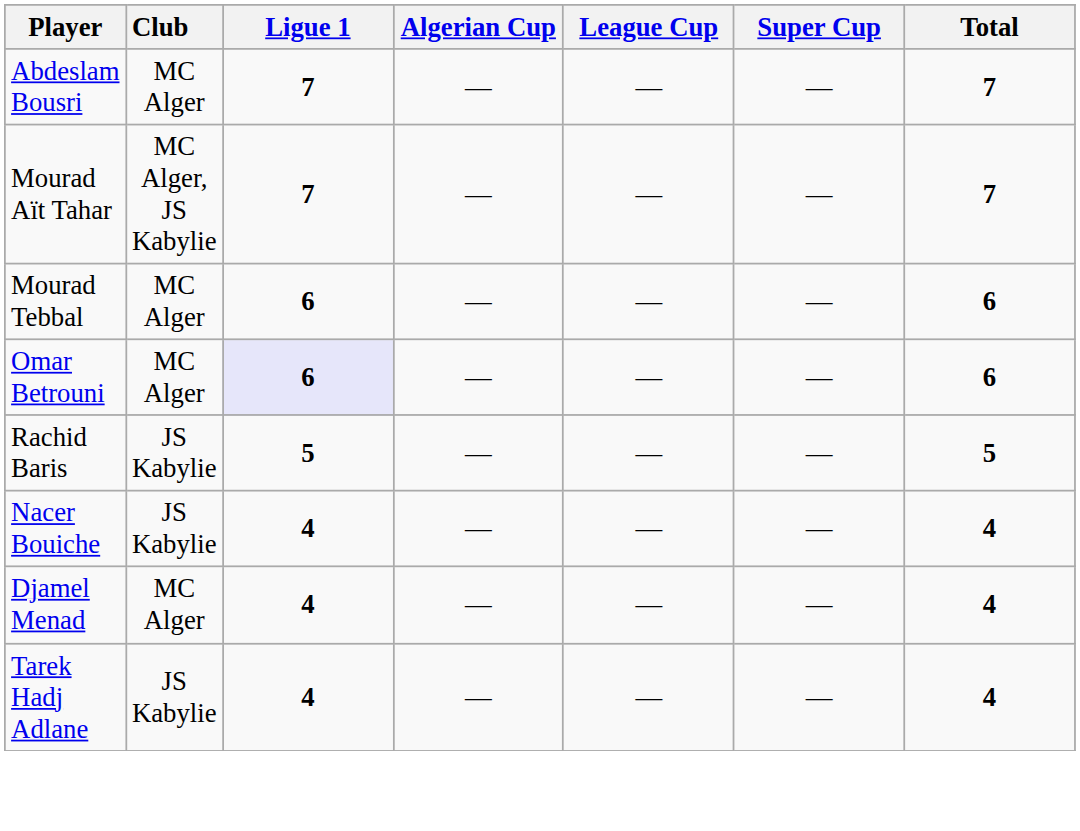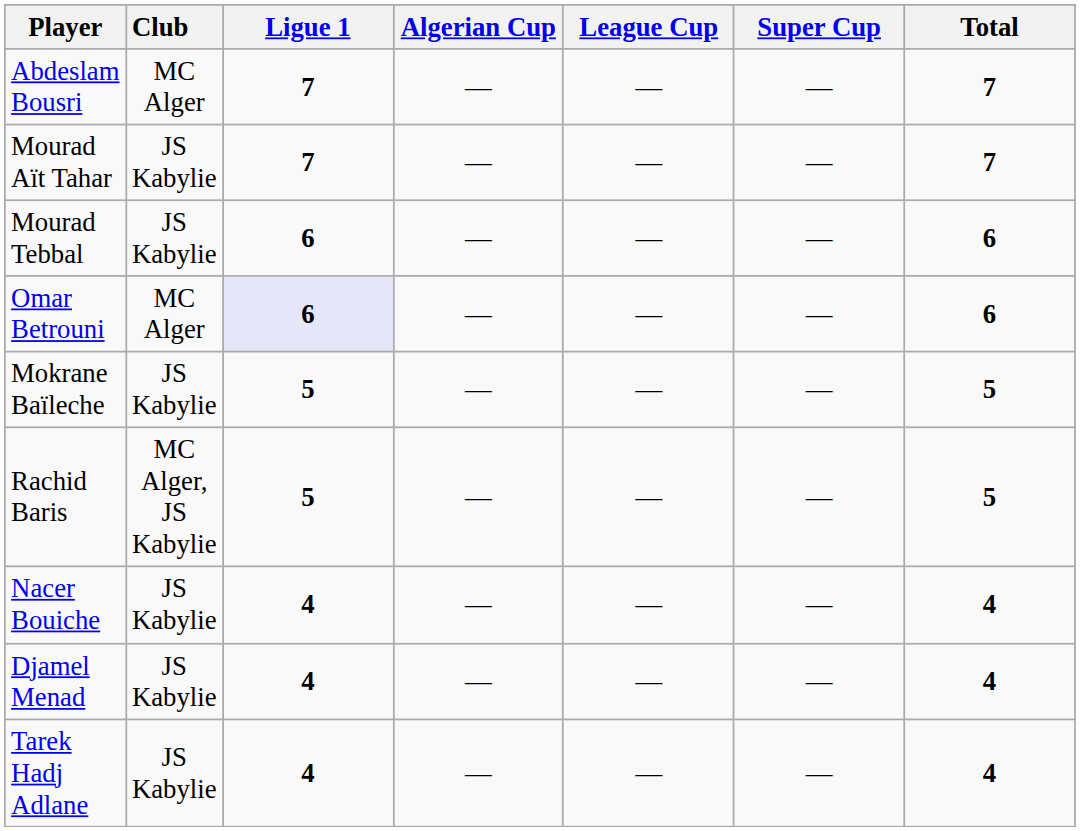Mourad Aït Tahar | Club: MC Alger, JS Kabylie -> JS Kabylie
Mourad Tebbal | Club: MC Alger -> JS Kabylie
+ row: Mokrane Baïleche | JS Kabylie | 5 | — | — | — | 5
Rachid Baris | Club: JS Kabylie -> MC Alger, JS Kabylie
Djamel Menad | Club: MC Alger -> JS Kabylie
